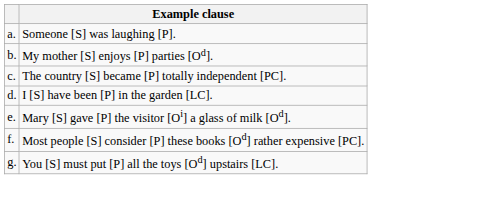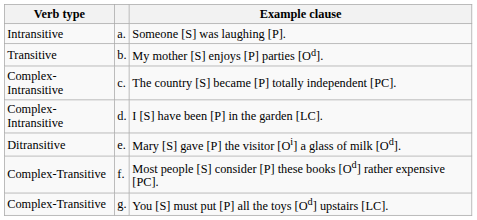+ column: Verb type | Intransitive | Transitive | Complex-Intransitive | Complex-Intransitive | Ditransitive | Complex-Transitive | Complex-Transitive
